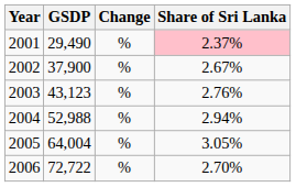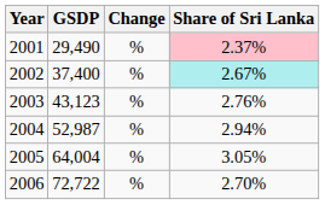2002 | GSDP: 37,900 -> 37,400
2002 | Share of Sri Lanka: no background -> paleturquoise background
2004 | GSDP: 52,988 -> 52,987
